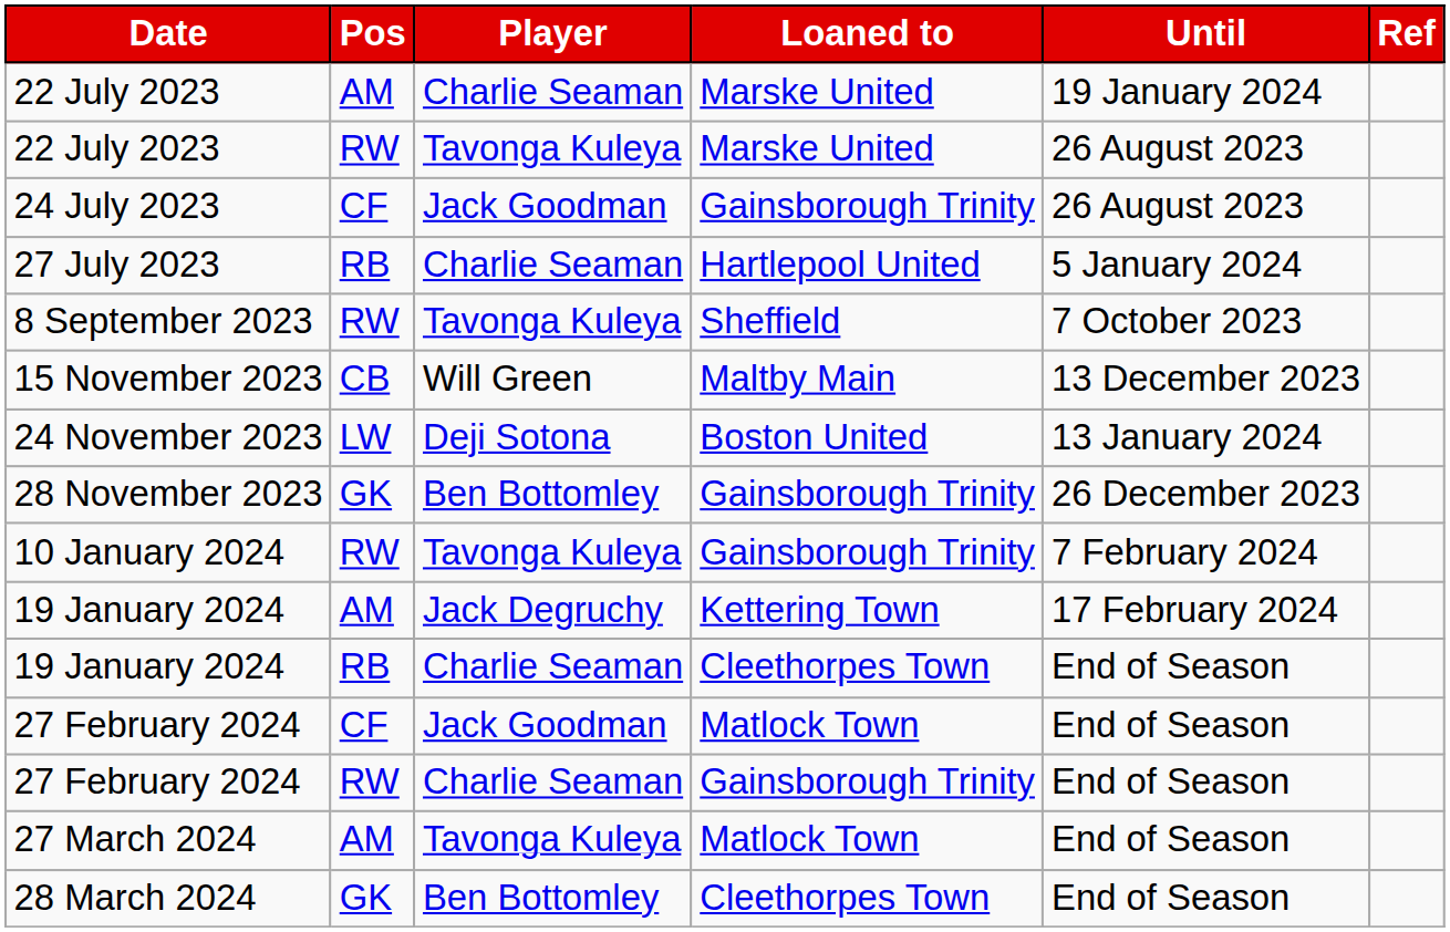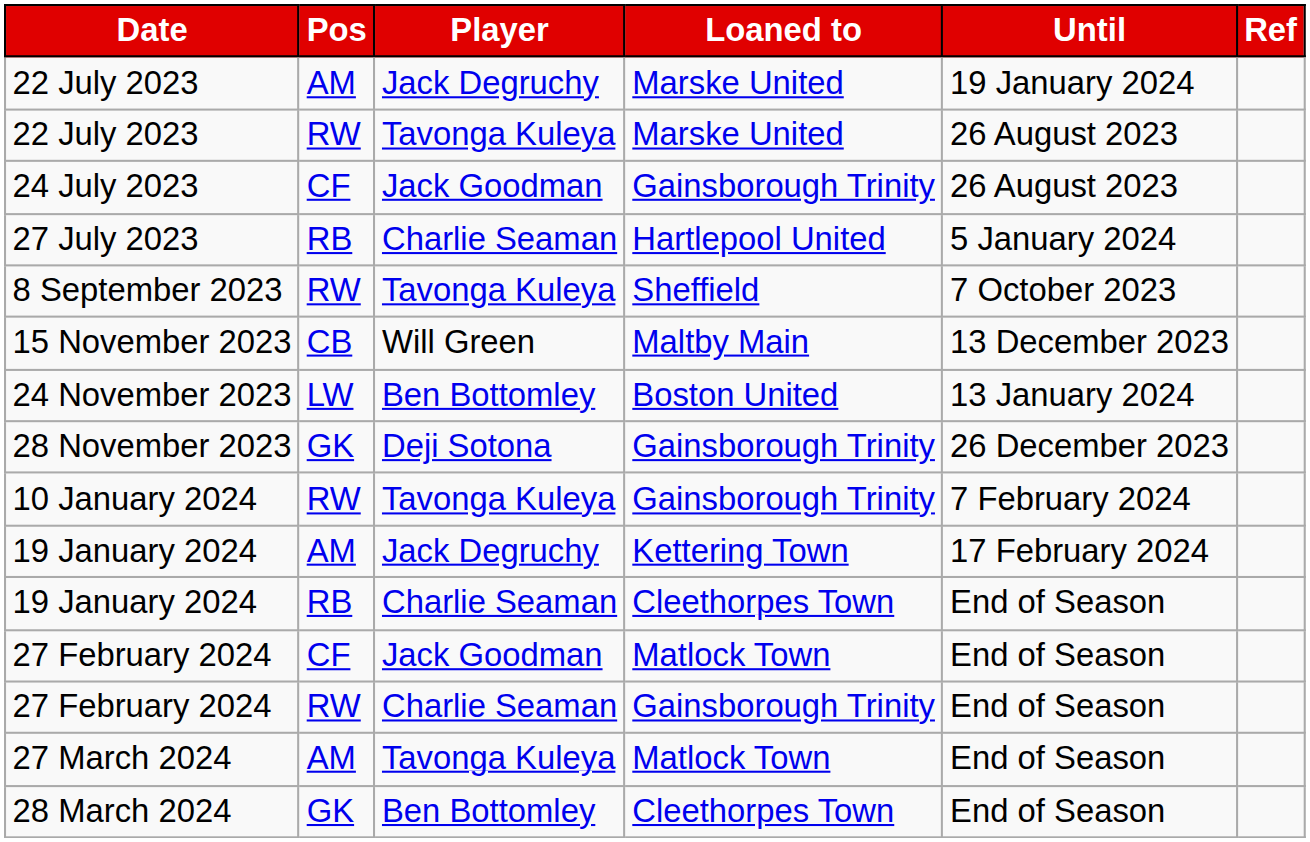22 July 2023 / AM | Player: Charlie Seaman -> Jack Degruchy
24 November 2023 | Player: Deji Sotona -> Ben Bottomley
28 November 2023 | Player: Ben Bottomley -> Deji Sotona
